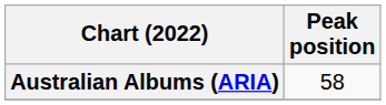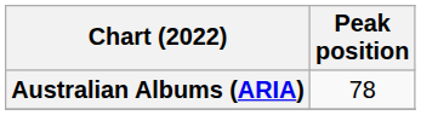Australian Albums (ARIA) | Peak position: 58 -> 78
